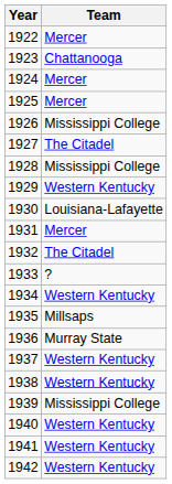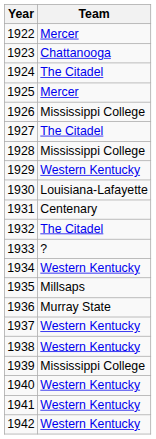1924 | Team: Mercer -> The Citadel
1931 | Team: Mercer -> Centenary
